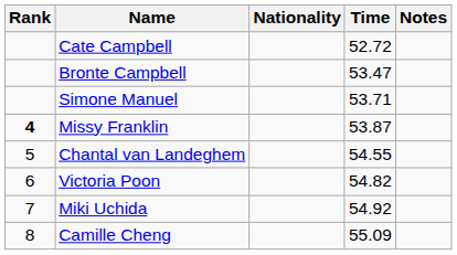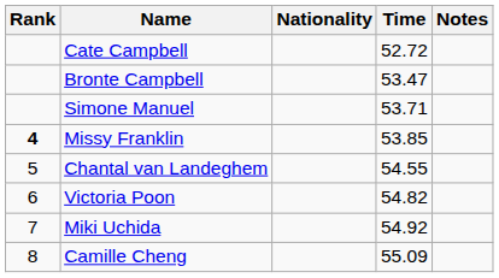Missy Franklin | Time: 53.87 -> 53.85
